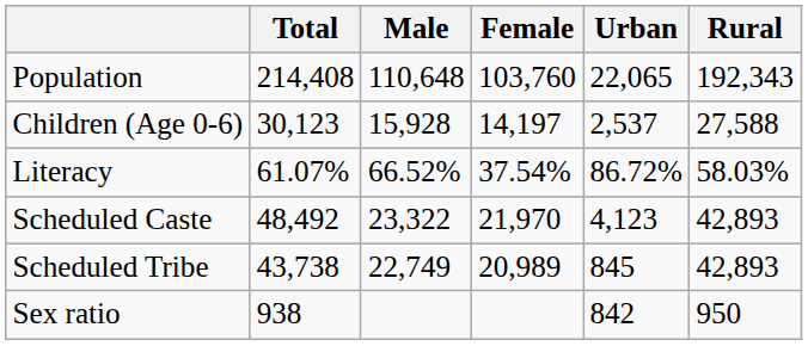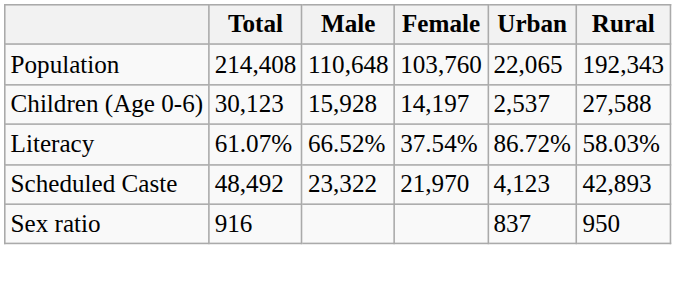- row: Scheduled Tribe | 43,738 | 22,749 | 20,989 | 845 | 42,893
Sex ratio | Total: 938 -> 916
Sex ratio | Urban: 842 -> 837
